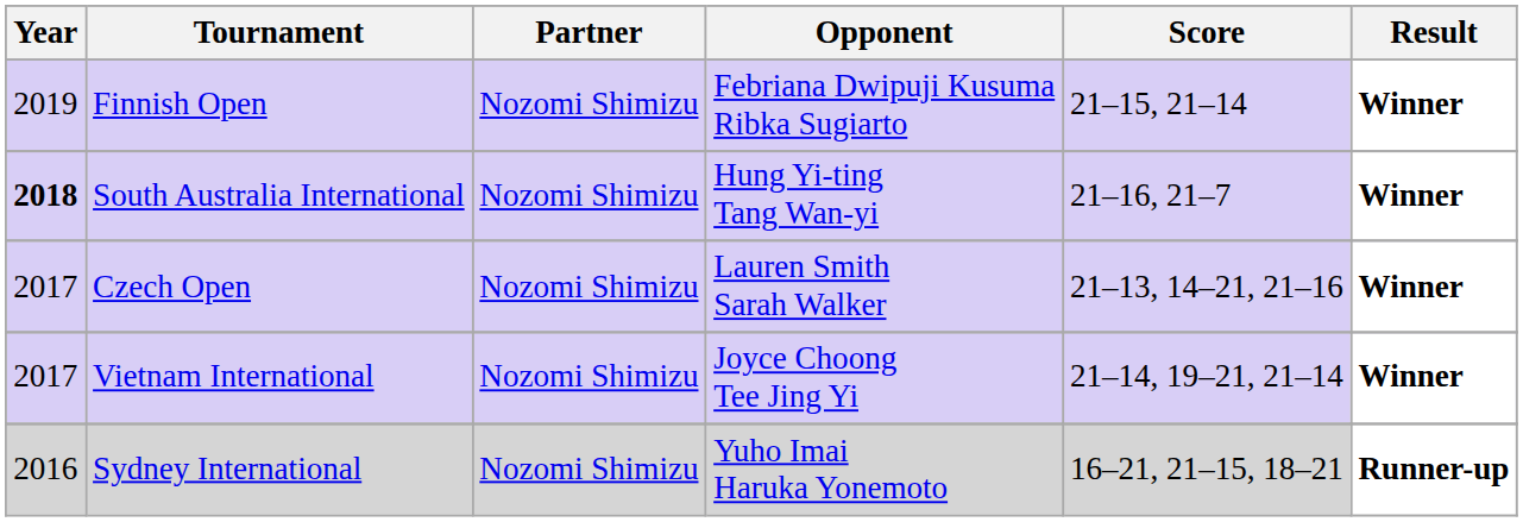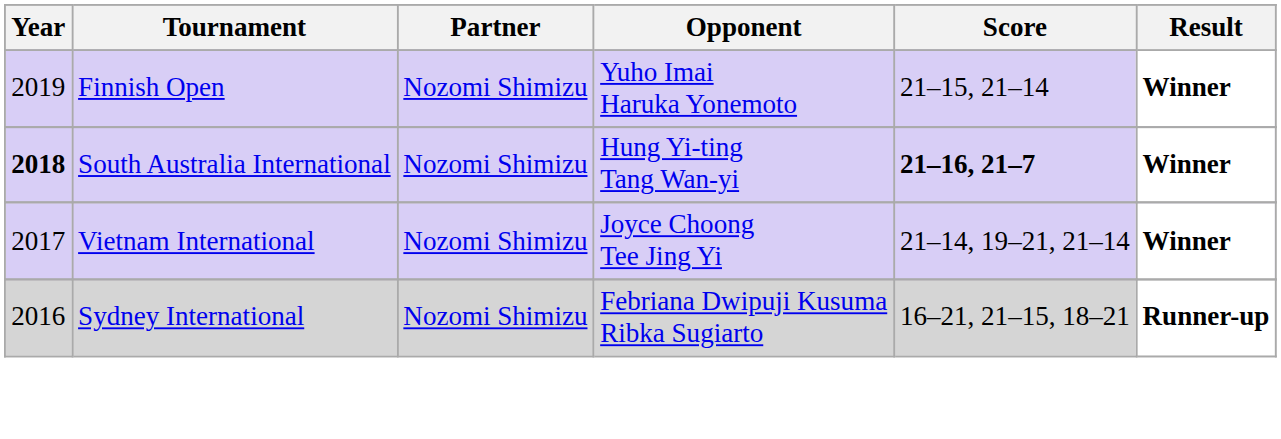Finnish Open | Opponent: Febriana Dwipuji Kusuma Ribka Sugiarto -> Yuho Imai Haruka Yonemoto
South Australia International | Score: normal -> bold
- row: 2017 | Czech Open | Nozomi Shimizu | Lauren Smith Sarah Walker | 21–13, 14–21, 21–16 | Winner
Sydney International | Opponent: Yuho Imai Haruka Yonemoto -> Febriana Dwipuji Kusuma Ribka Sugiarto
